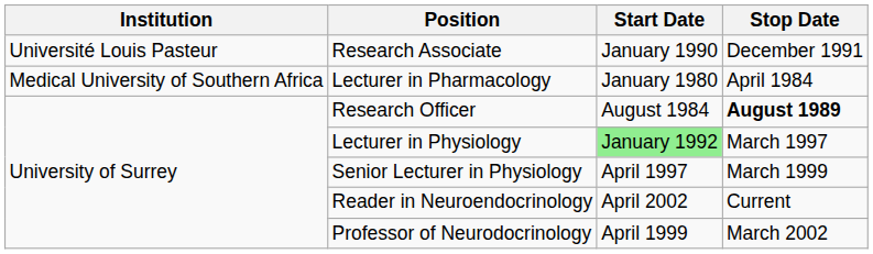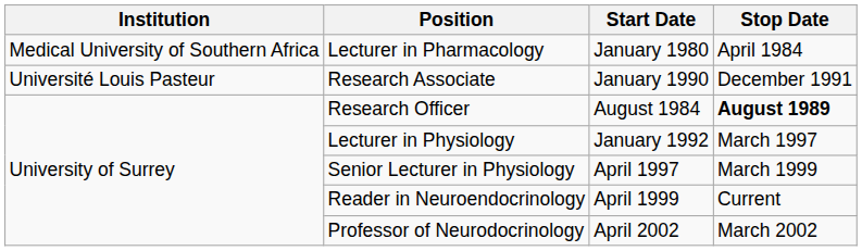rows swapped: Lecturer in Pharmacology <-> Research Associate
Lecturer in Physiology | Start Date: lightgreen background -> no background
Reader in Neuroendocrinology | Start Date: April 2002 -> April 1999
Professor of Neurodocrinology | Start Date: April 1999 -> April 2002
